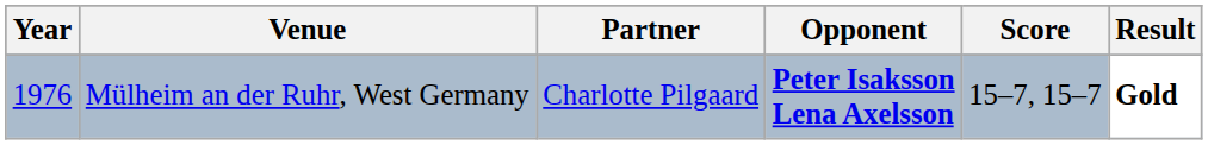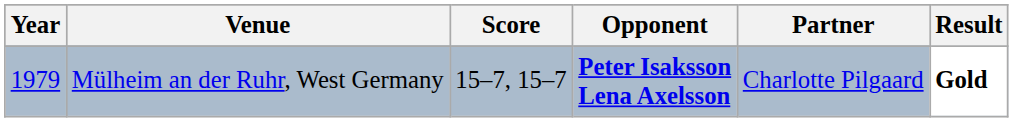columns swapped: Partner <-> Score
Mülheim an der Ruhr, West Germany | Year: 1976 -> 1979
